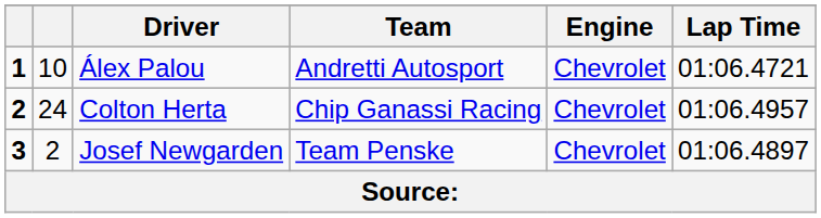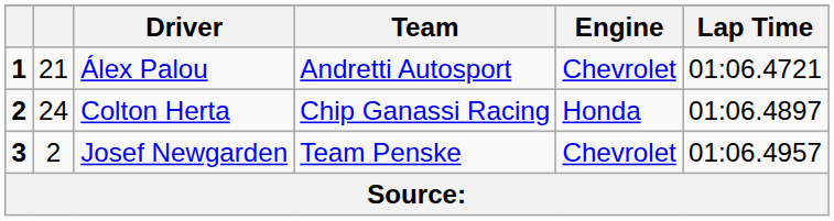Álex Palou | column 2: 10 -> 21
Colton Herta | Engine: Chevrolet -> Honda
Colton Herta | Lap Time: 01:06.4957 -> 01:06.4897
Josef Newgarden | Lap Time: 01:06.4897 -> 01:06.4957
